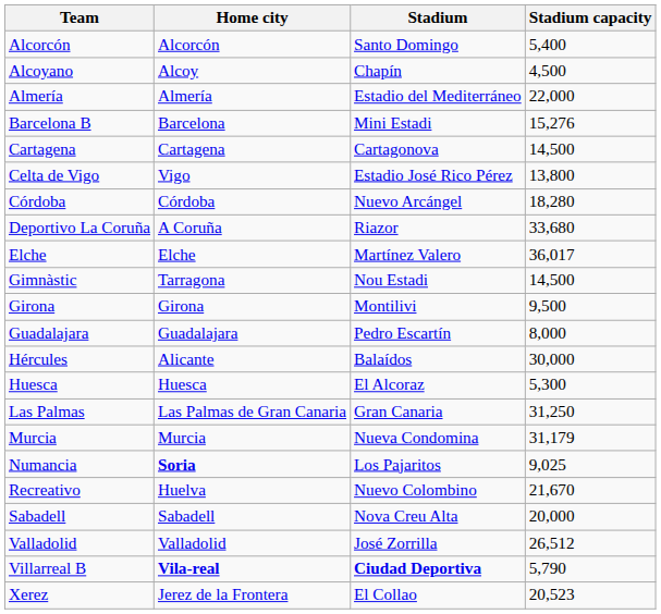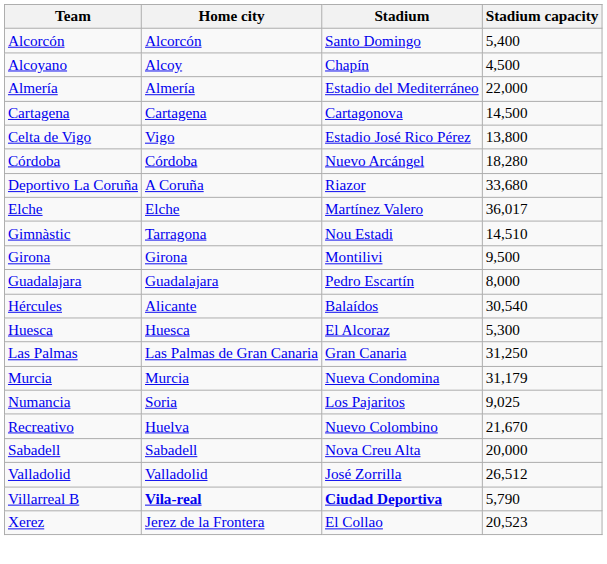- row: Barcelona B | Barcelona | Mini Estadi | 15,276
Gimnàstic | Stadium capacity: 14,500 -> 14,510
Hércules | Stadium capacity: 30,000 -> 30,540
Numancia | Home city: bold -> normal
